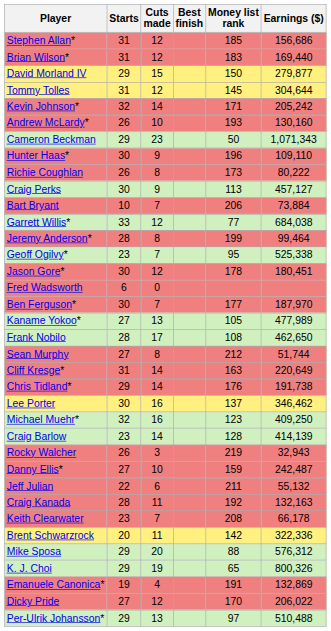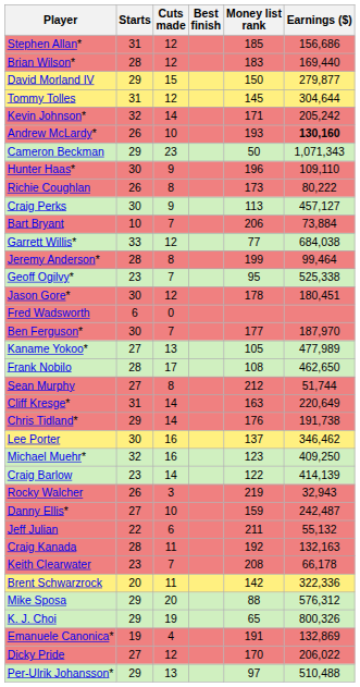Brian Wilson* | Starts: 31 -> 28
Andrew McLardy* | Earnings ($): normal -> bold
Craig Barlow | Money list rank: 128 -> 122
